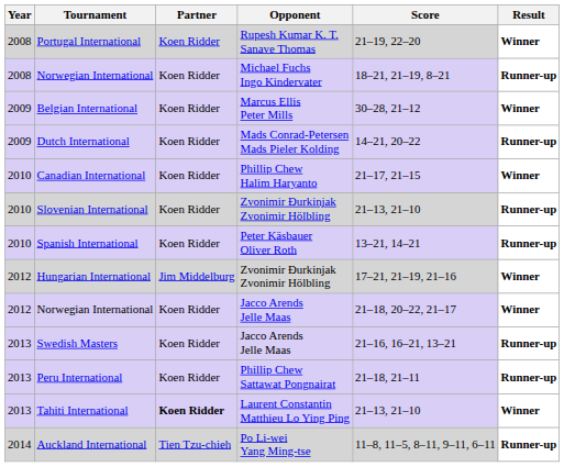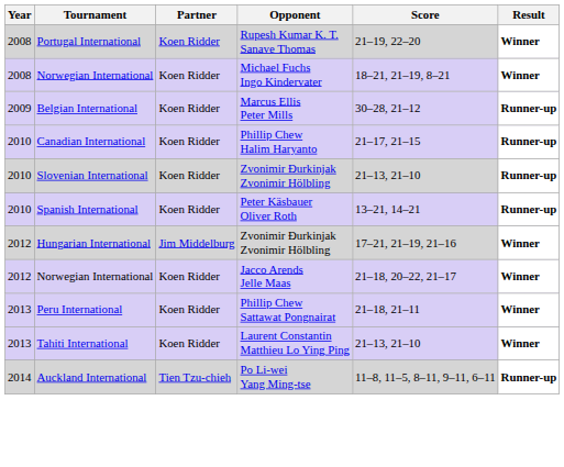Norwegian International / Michael Fuchs Ingo Kindervater | Result: Runner-up -> Winner
Belgian International | Result: Winner -> Runner-up
- row: 2009 | Dutch International | Koen Ridder | Mads Conrad-Petersen Mads Pieler Kolding | 14–21, 20–22 | Runner-up
Canadian International | Result: Winner -> Runner-up
- row: 2013 | Swedish Masters | Koen Ridder | Jacco Arends Jelle Maas | 21–16, 16–21, 13–21 | Runner-up
Peru International | Result: Runner-up -> Winner
Tahiti International | Partner: bold -> normal
